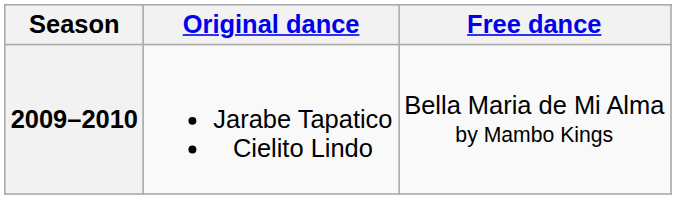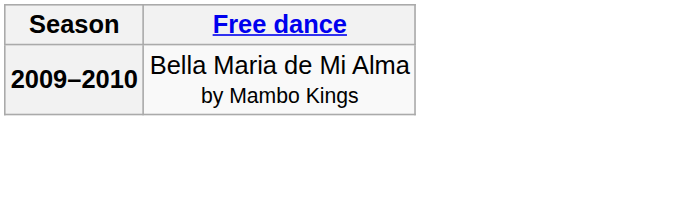- column: Original dance | Jarabe Tapatico Cielito Lindo
